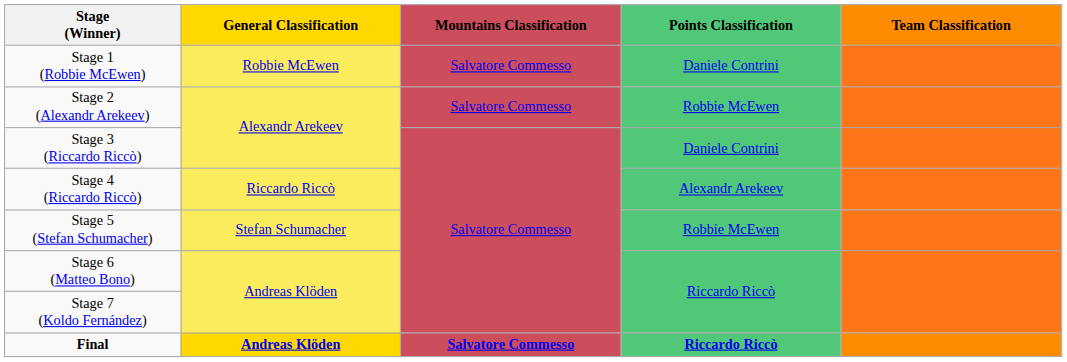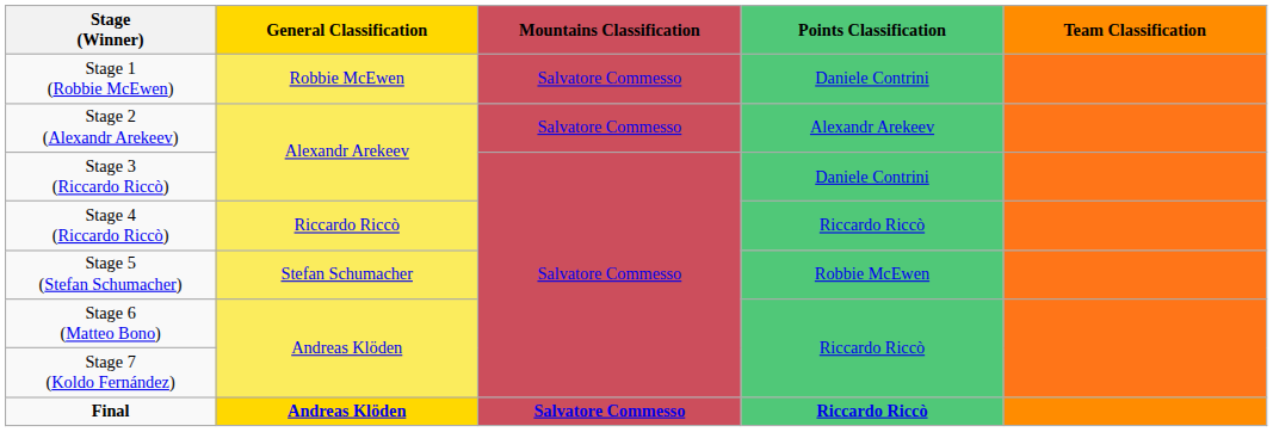Stage 2 (Alexandr Arekeev) | Points Classification: Robbie McEwen -> Alexandr Arekeev
Stage 4 (Riccardo Riccò) | Points Classification: Alexandr Arekeev -> Riccardo Riccò
